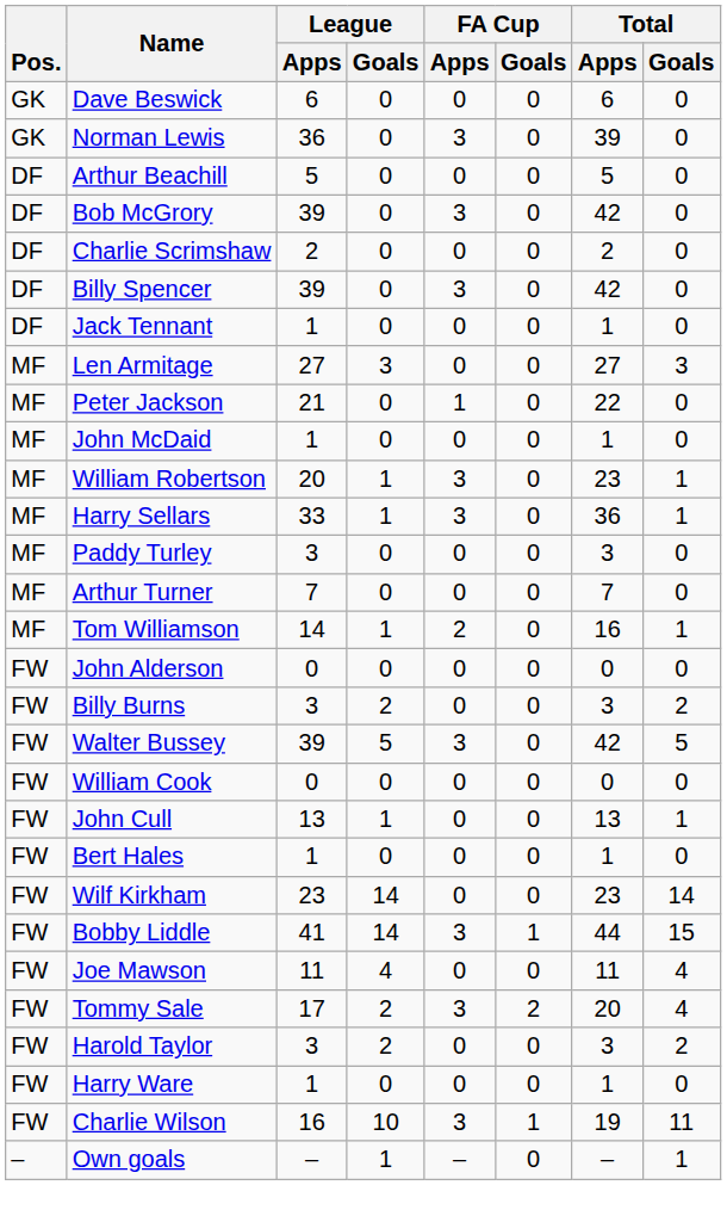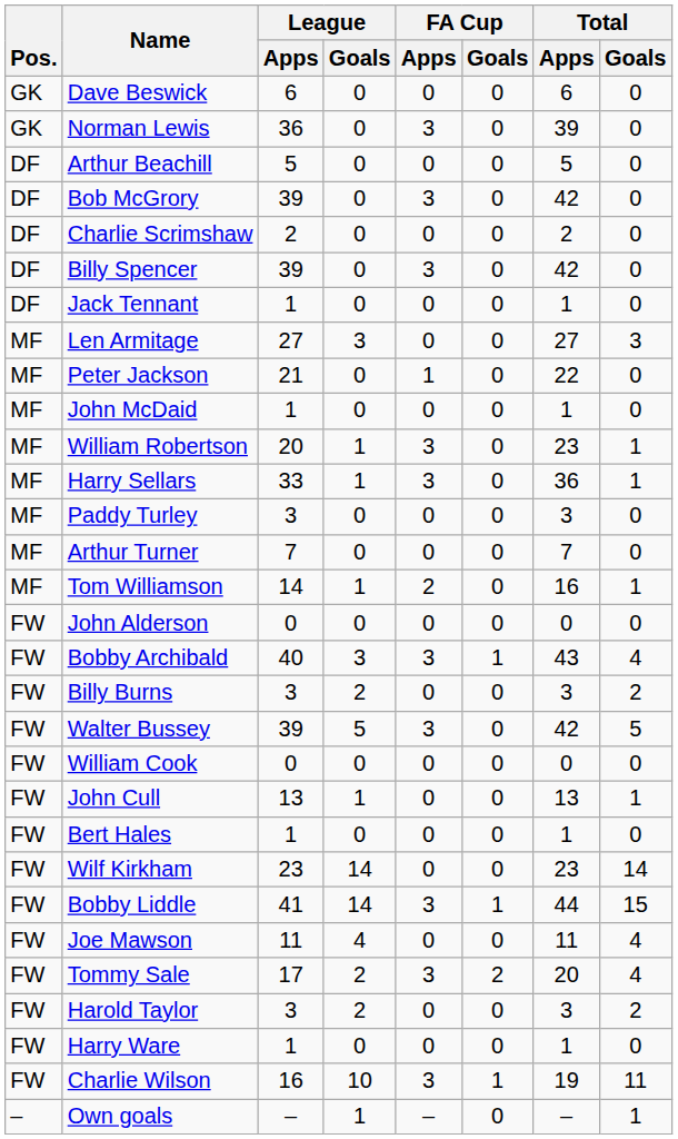+ row: FW | Bobby Archibald | 40 | 3 | 3 | 1 | 43 | 4
